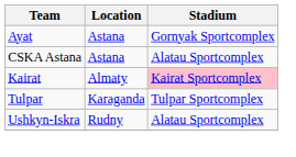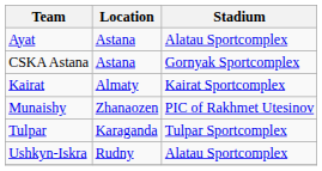Ayat | Stadium: Gornyak Sportcomplex -> Alatau Sportcomplex
CSKA Astana | Stadium: Alatau Sportcomplex -> Gornyak Sportcomplex
Kairat | Stadium: pink background -> no background
+ row: Munaishy | Zhanaozen | PIC of Rakhmet Utesinov
